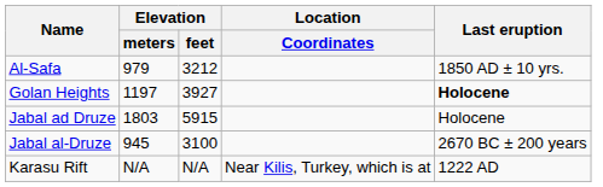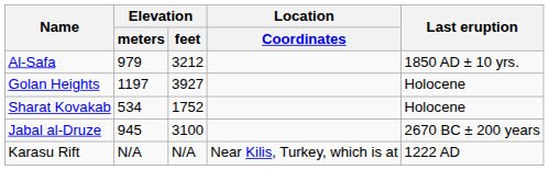Golan Heights | Last eruption: bold -> normal
- row: Jabal ad Druze | 1803 | 5915 | Holocene
+ row: Sharat Kovakab | 534 | 1752 | Holocene
